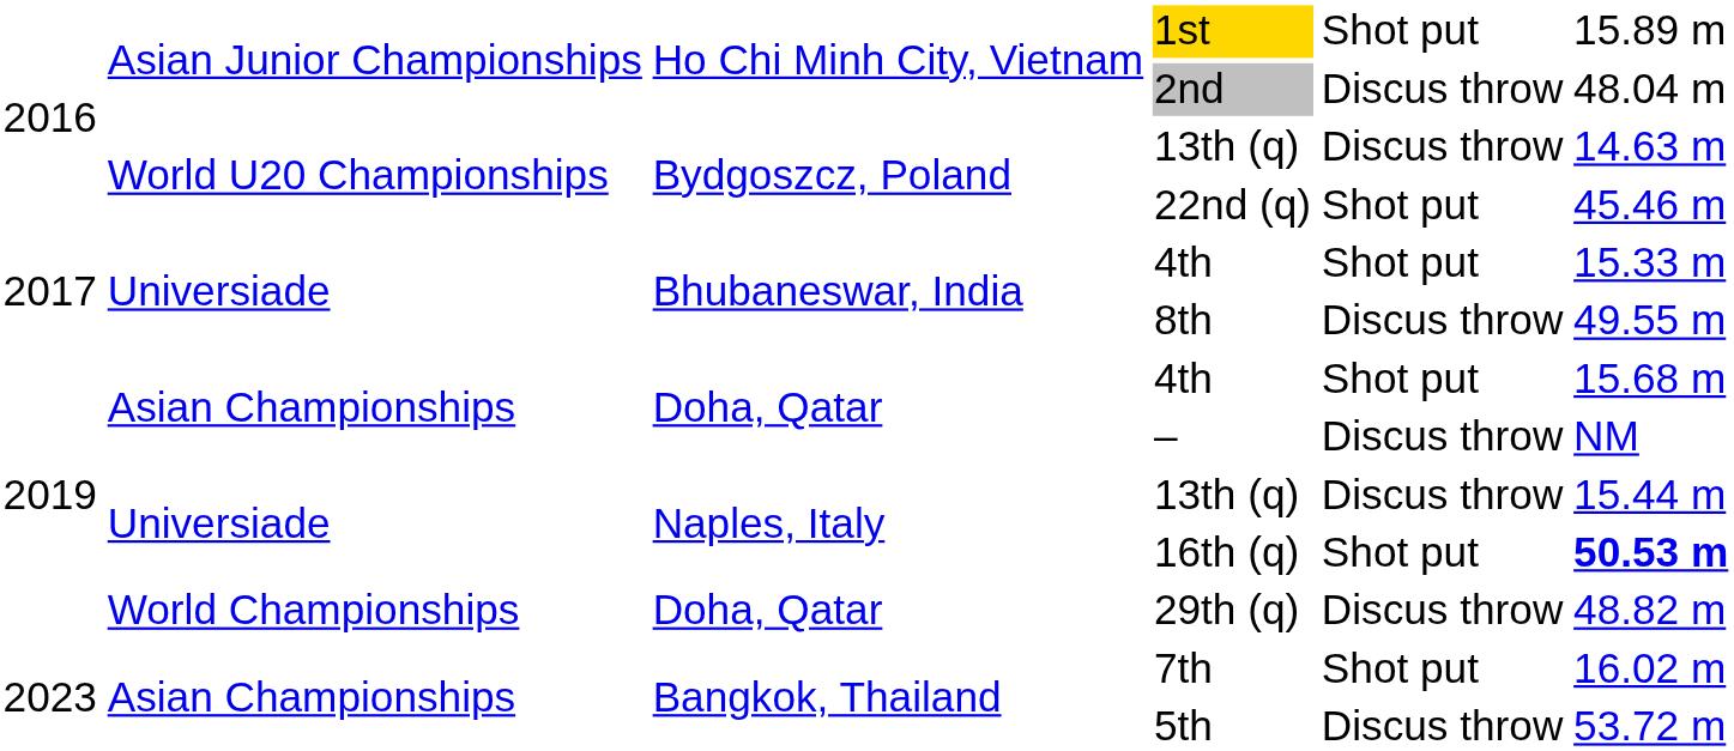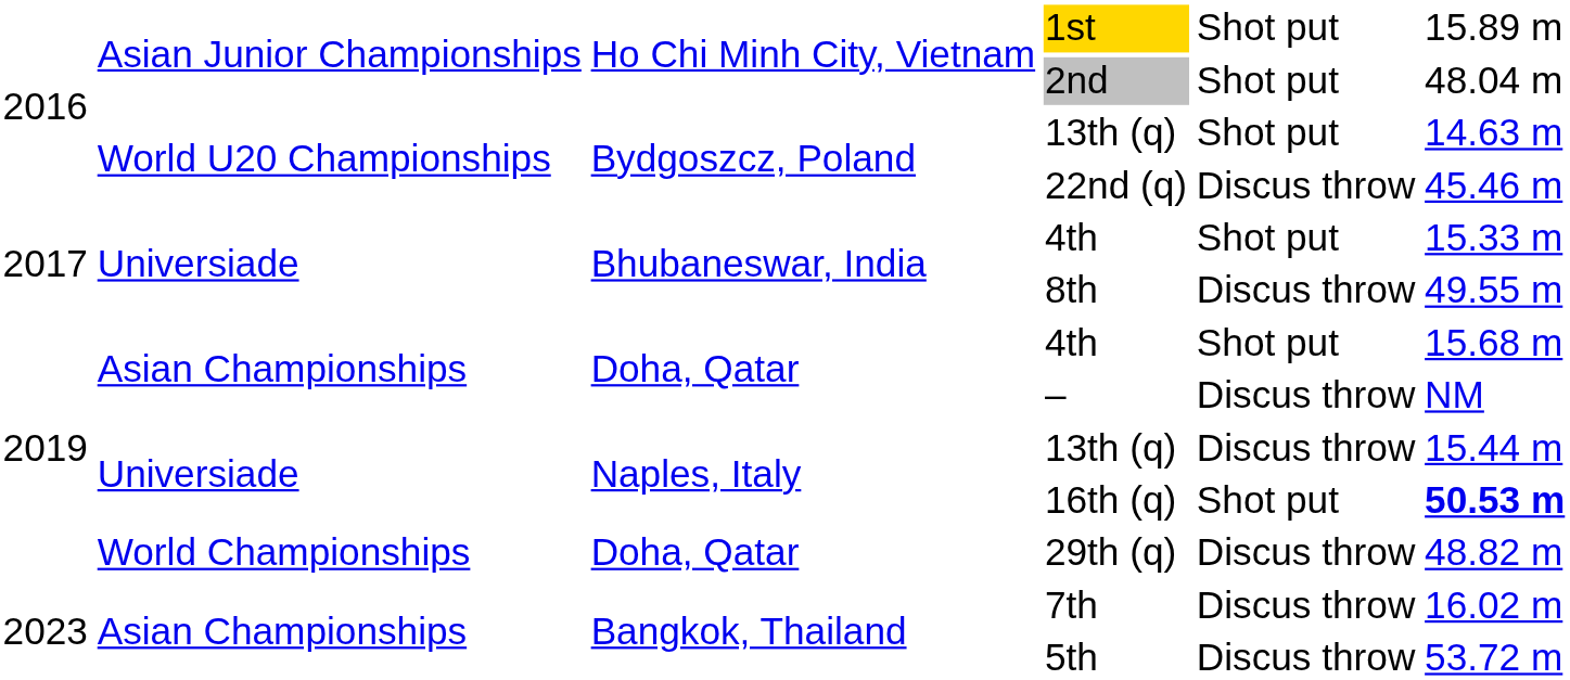2nd | column 5: Discus throw -> Shot put
Bydgoszcz, Poland / 13th (q) | column 5: Discus throw -> Shot put
22nd (q) | column 5: Shot put -> Discus throw
7th | column 5: Shot put -> Discus throw
